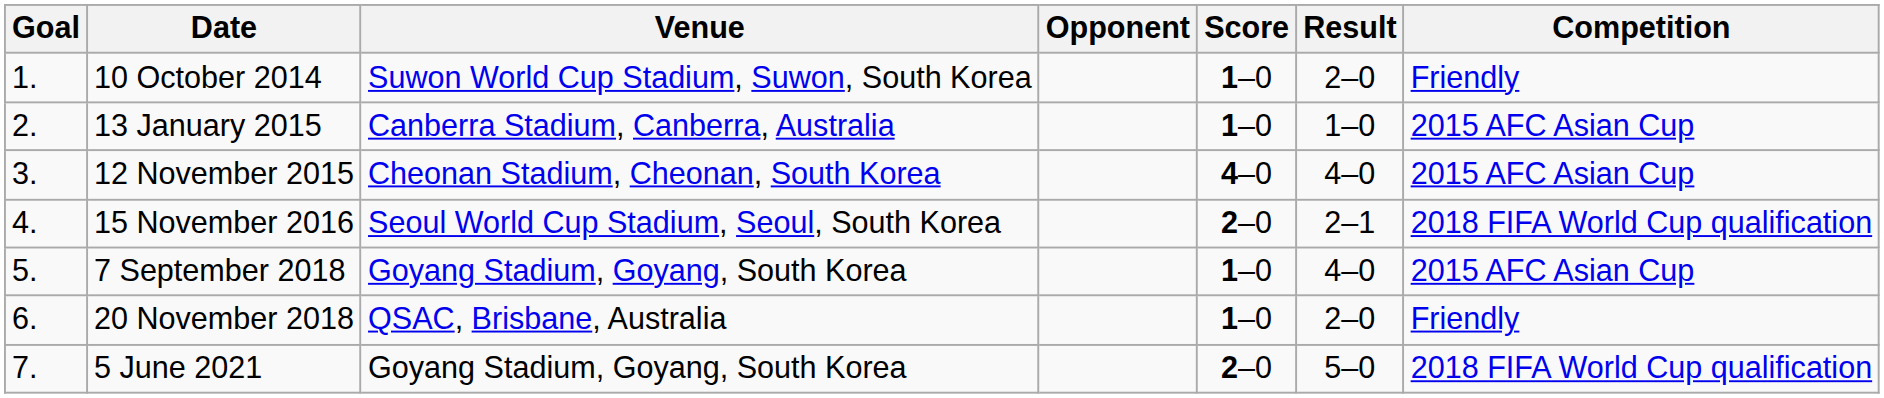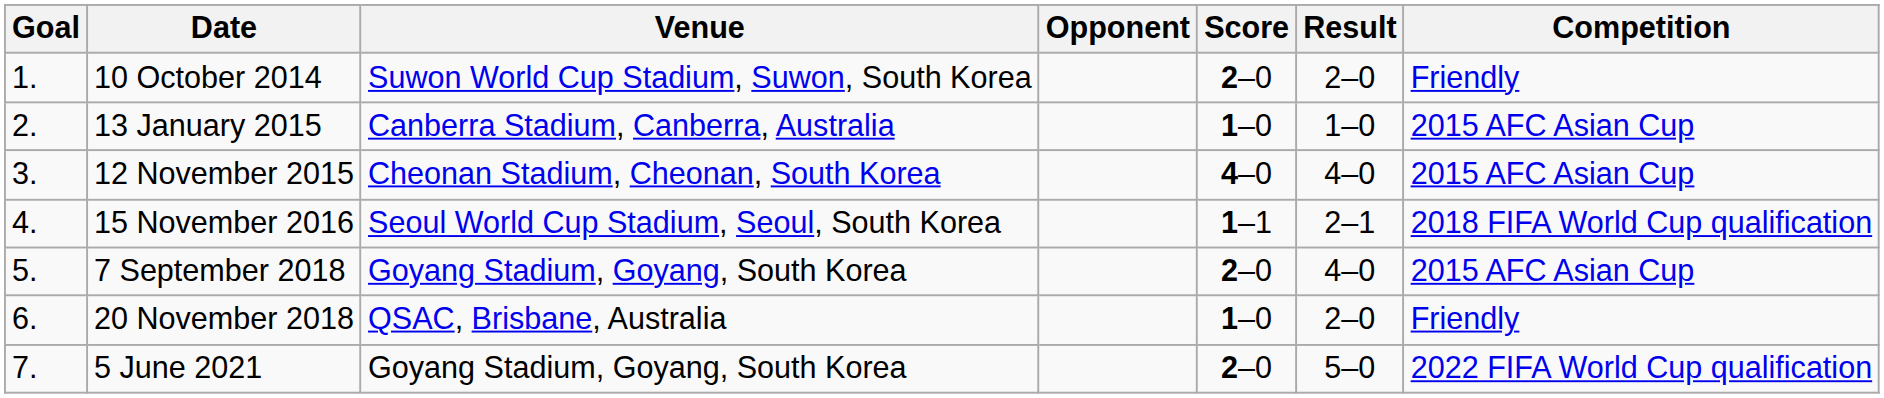10 October 2014 | Score: 1–0 -> 2–0
15 November 2016 | Score: 2–0 -> 1–1
7 September 2018 | Score: 1–0 -> 2–0
5 June 2021 | Competition: 2018 FIFA World Cup qualification -> 2022 FIFA World Cup qualification
